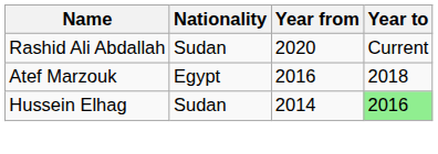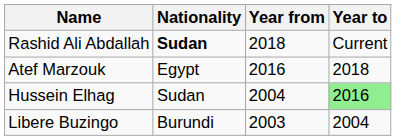Rashid Ali Abdallah | Nationality: normal -> bold
Rashid Ali Abdallah | Year from: 2020 -> 2018
Hussein Elhag | Year from: 2014 -> 2004
+ row: Libere Buzingo | Burundi | 2003 | 2004
